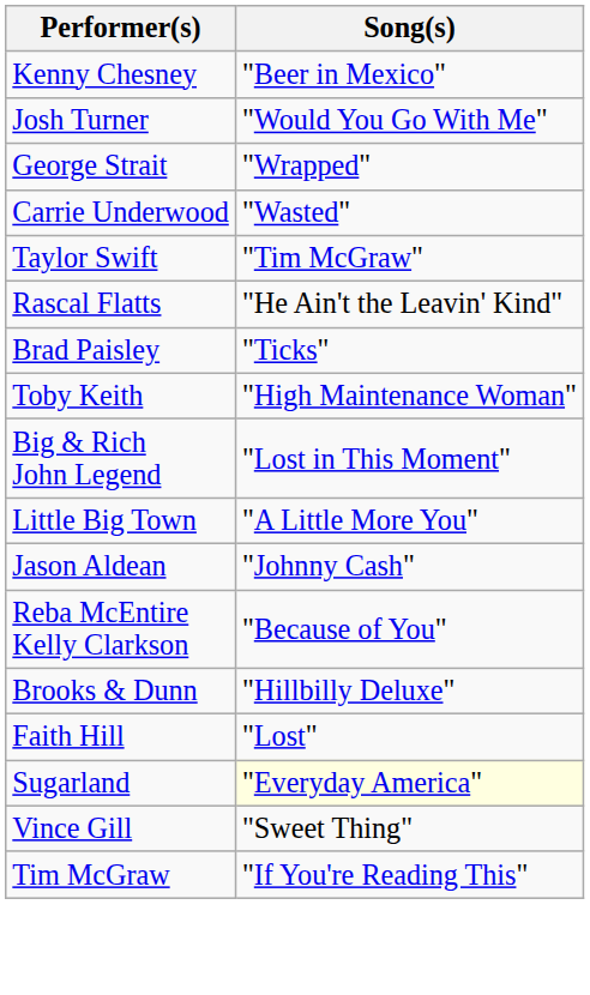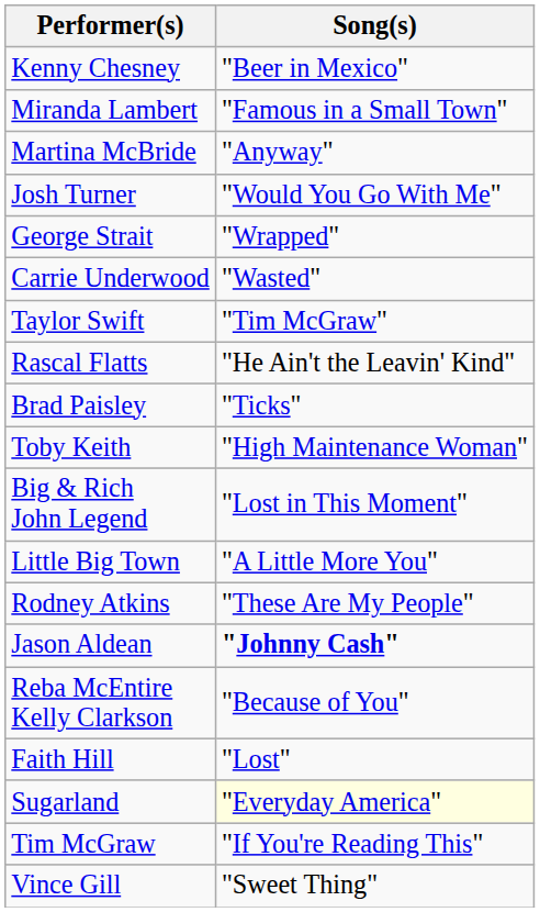+ row: Miranda Lambert | "Famous in a Small Town"
+ row: Martina McBride | "Anyway"
+ row: Rodney Atkins | "These Are My People"
Jason Aldean | Song(s): normal -> bold
- row: Brooks & Dunn | "Hillbilly Deluxe"
rows swapped: Tim McGraw <-> Vince Gill
